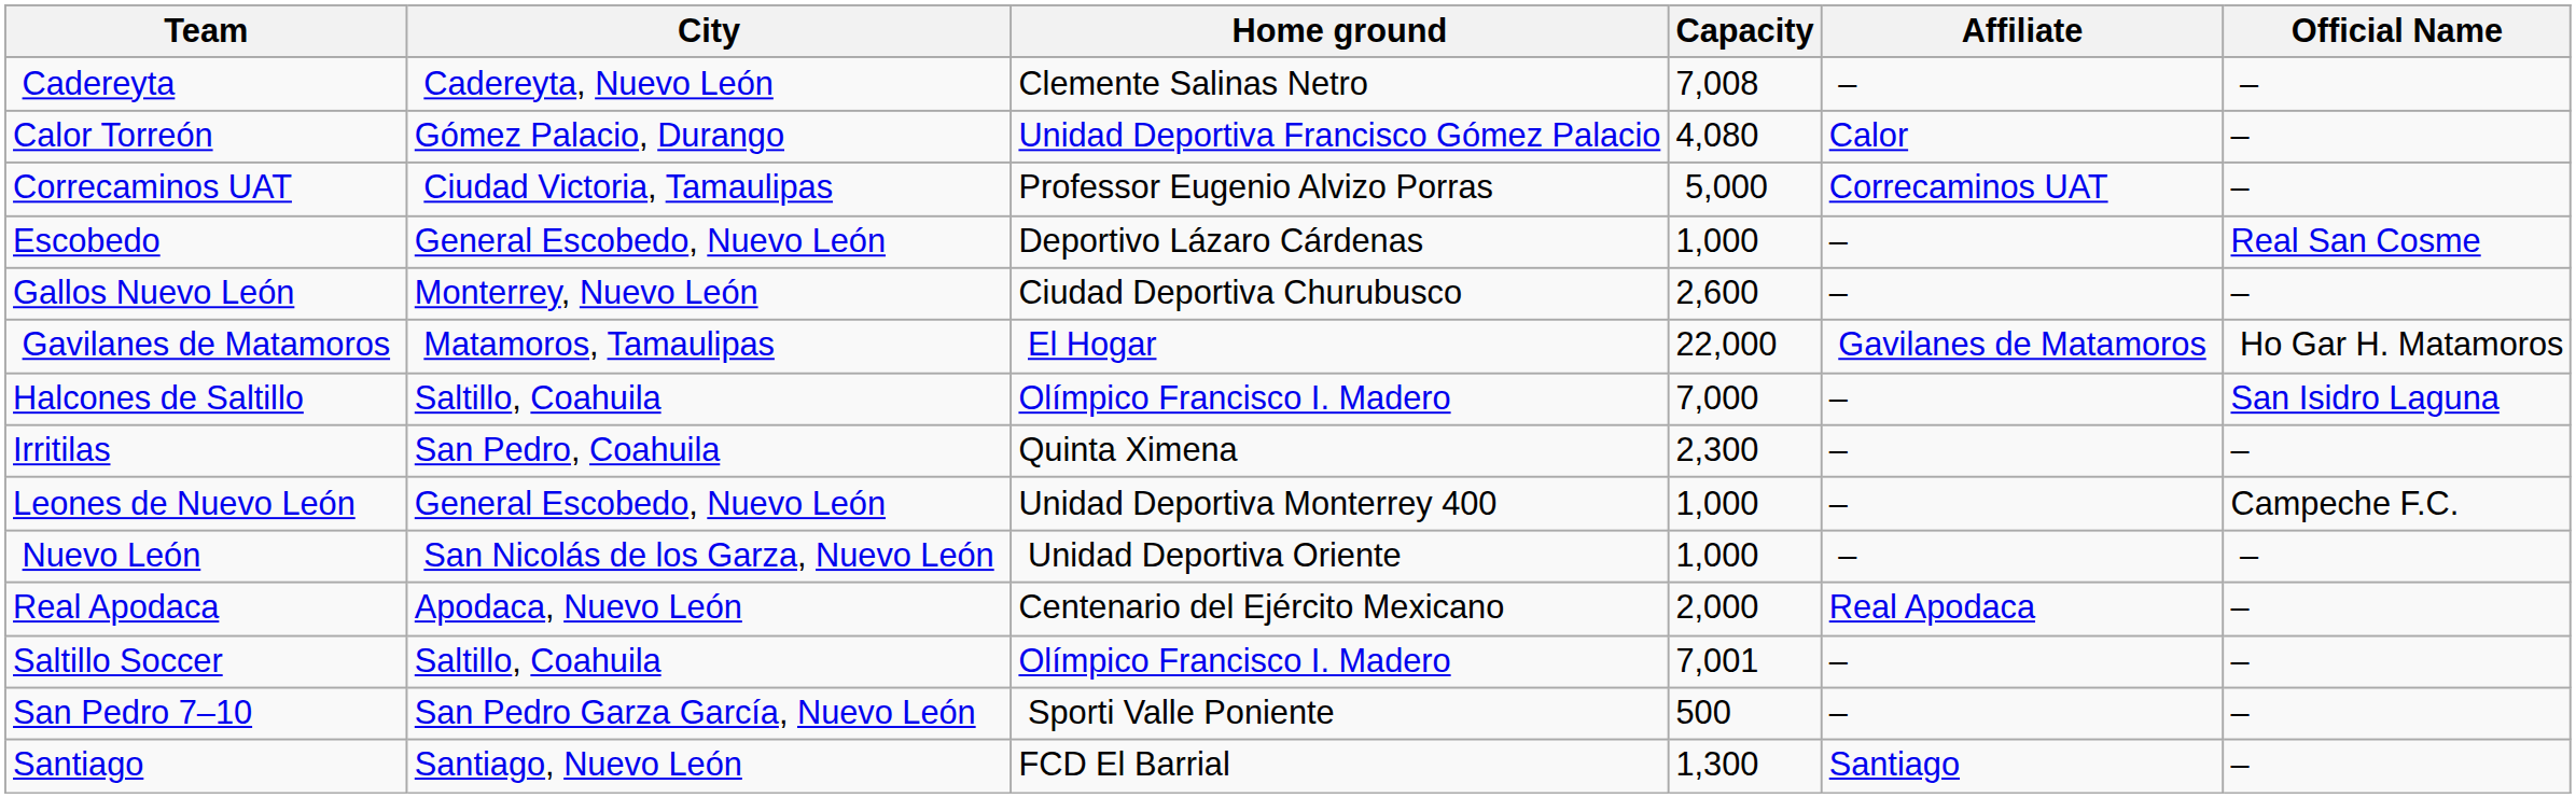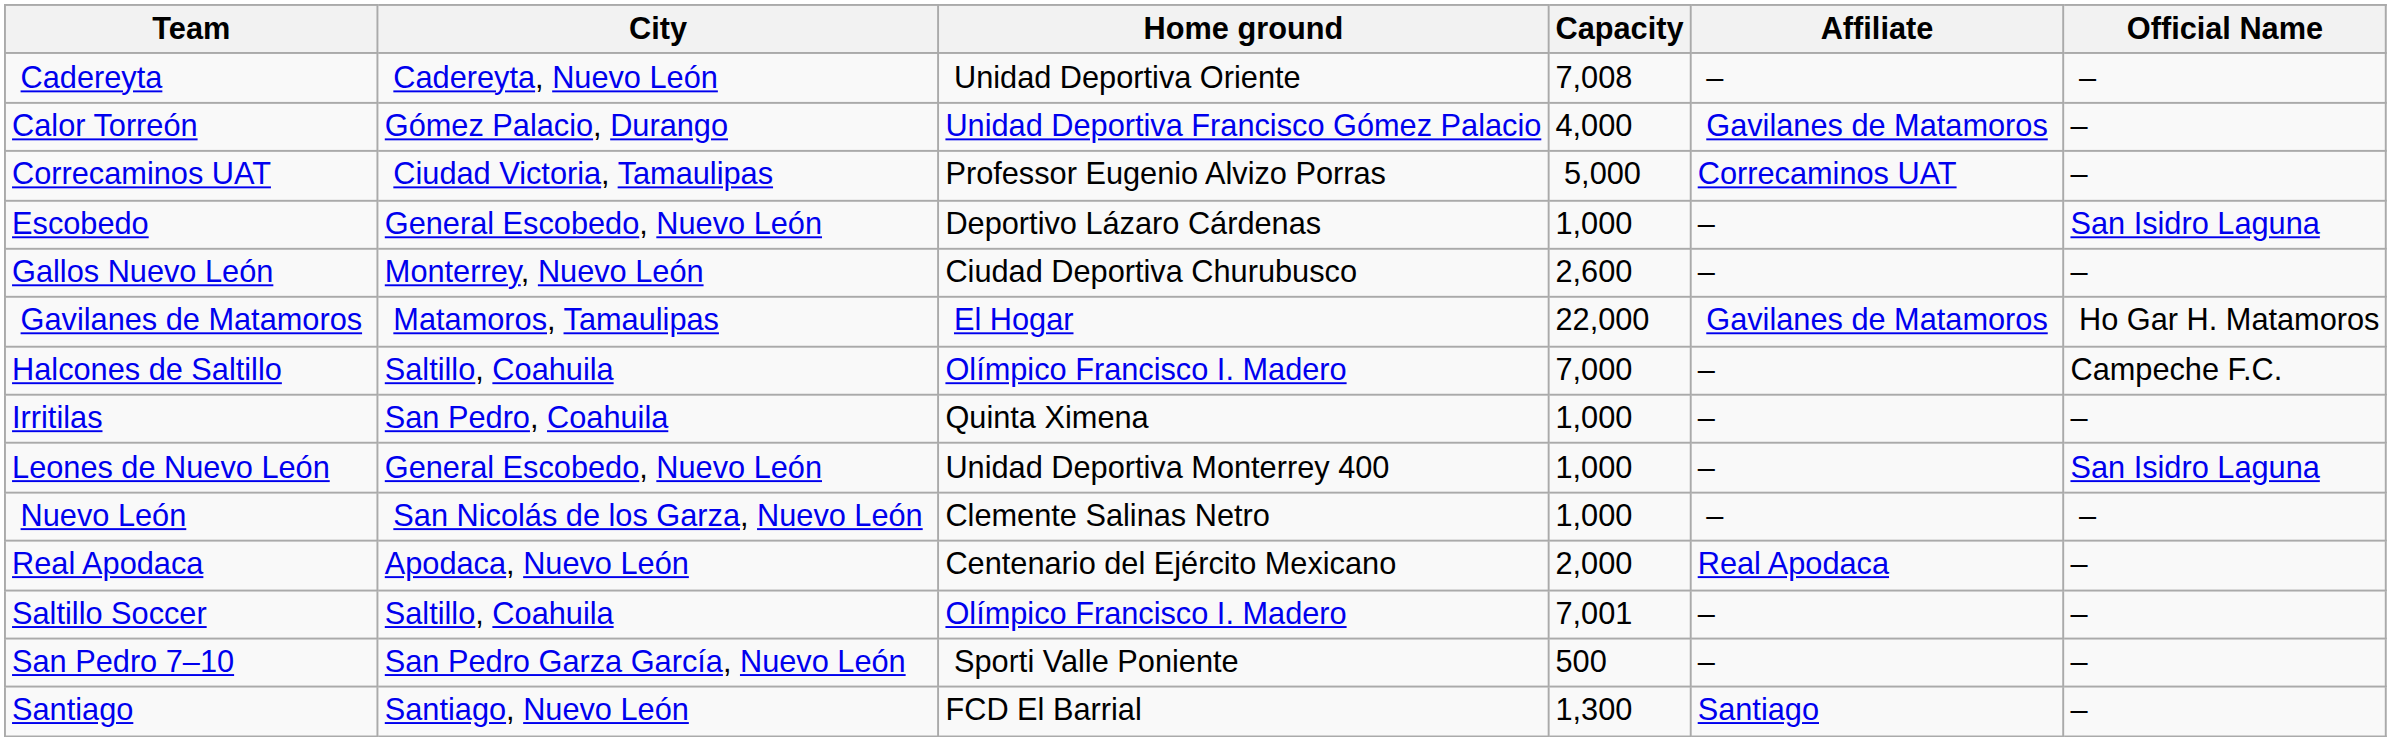Cadereyta | Home ground: Clemente Salinas Netro -> Unidad Deportiva Oriente
Calor Torreón | Capacity: 4,080 -> 4,000
Calor Torreón | Affiliate: Calor -> Gavilanes de Matamoros
Escobedo | Official Name: Real San Cosme -> San Isidro Laguna
Halcones de Saltillo | Official Name: San Isidro Laguna -> Campeche F.C.
Irritilas | Capacity: 2,300 -> 1,000
Leones de Nuevo León | Official Name: Campeche F.C. -> San Isidro Laguna
Nuevo León | Home ground: Unidad Deportiva Oriente -> Clemente Salinas Netro
